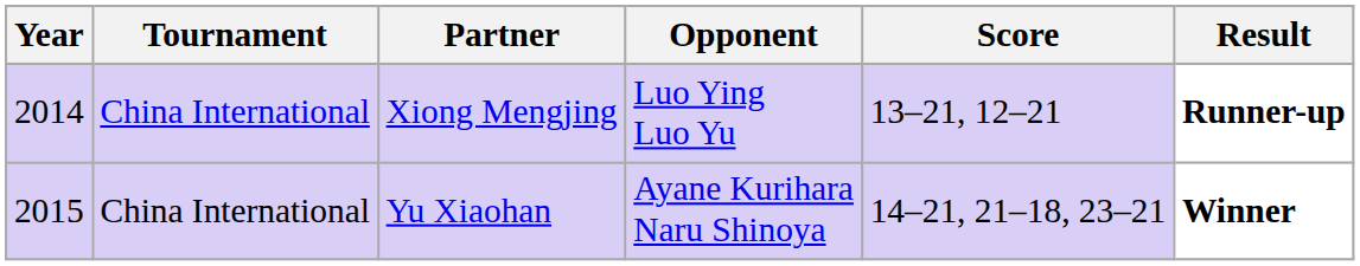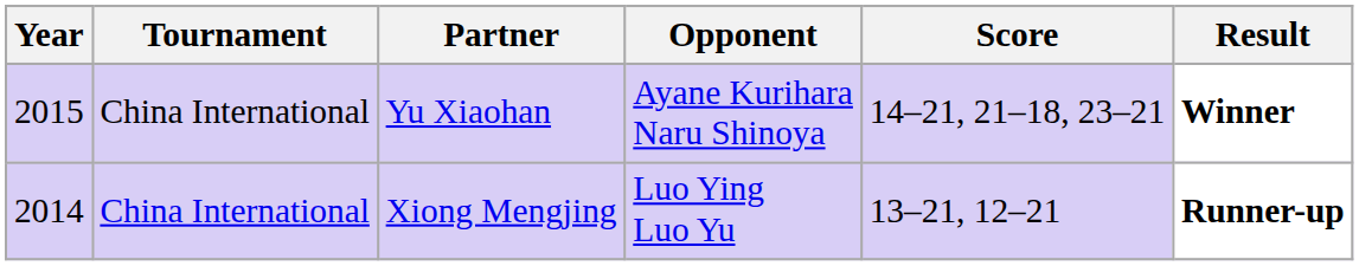rows swapped: Xiong Mengjing <-> Yu Xiaohan
